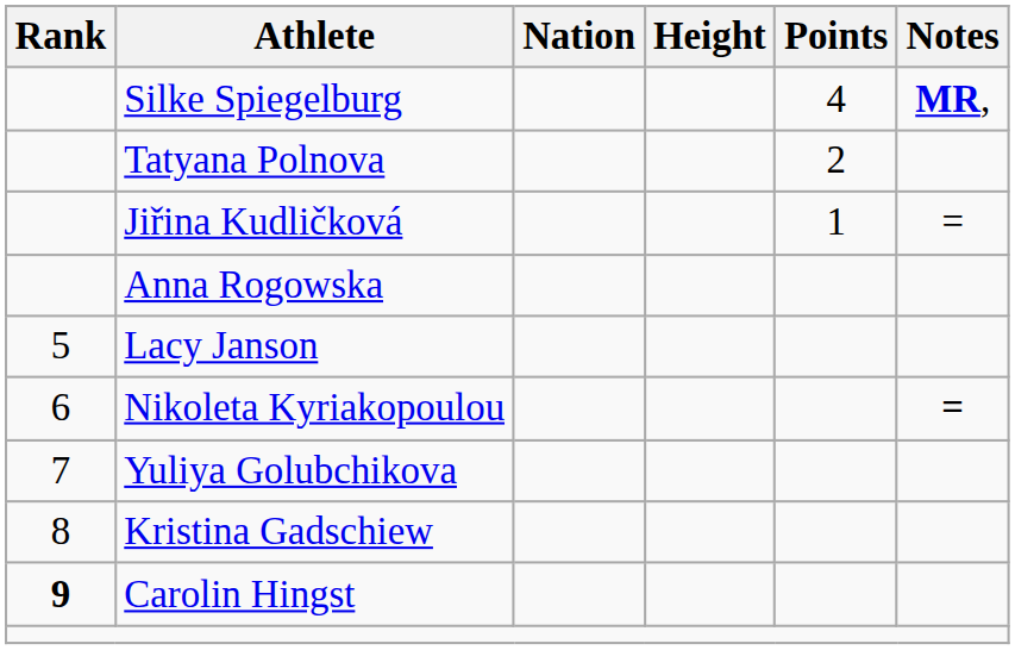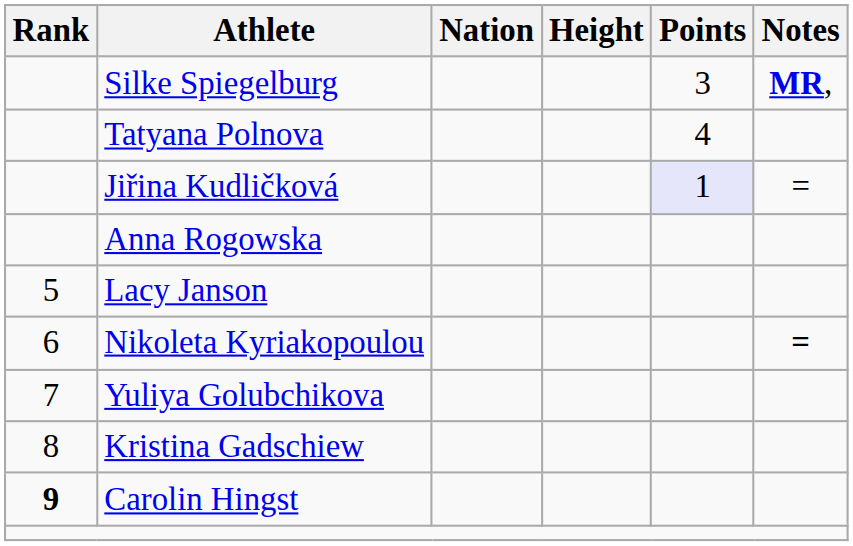Silke Spiegelburg | Points: 4 -> 3
Tatyana Polnova | Points: 2 -> 4
Jiřina Kudličková | Points: no background -> lavender background
